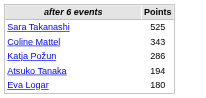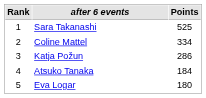+ column: Rank | 1 | 2 | 3 | 4 | 5
Coline Mattel | Points: 343 -> 334
Atsuko Tanaka | Points: 194 -> 184
